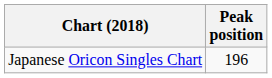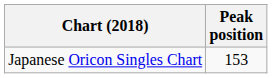Japanese Oricon Singles Chart | Peak position: 196 -> 153
